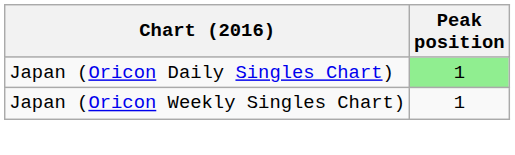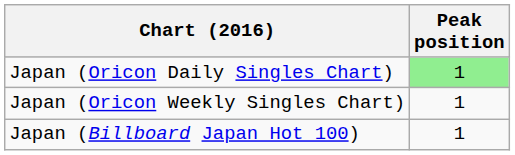+ row: Japan (Billboard Japan Hot 100) | 1
